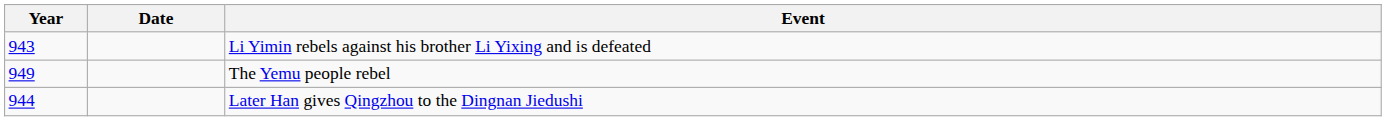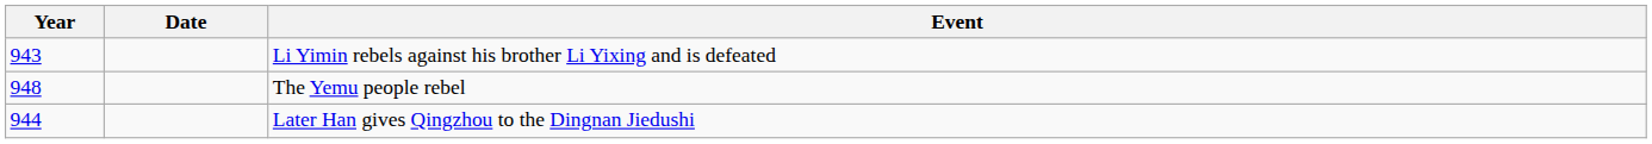The Yemu people rebel | Year: 949 -> 948
